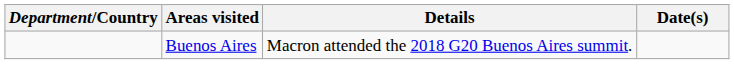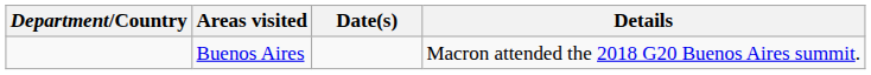columns swapped: Date(s) <-> Details
